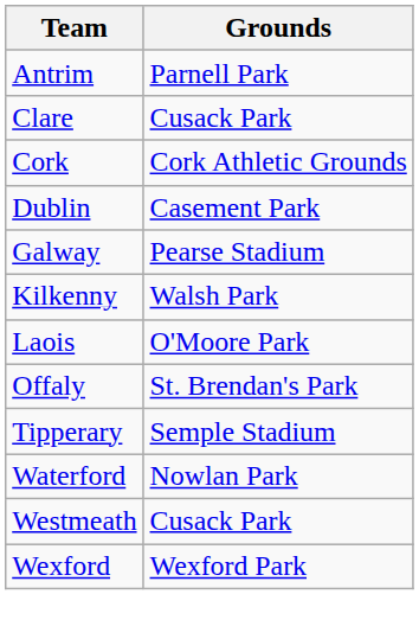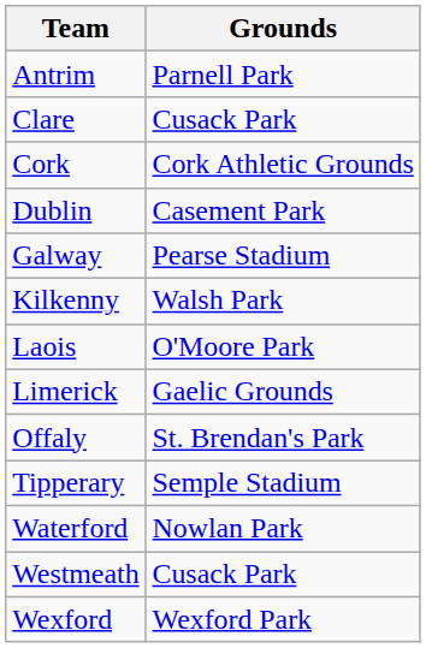+ row: Limerick | Gaelic Grounds
